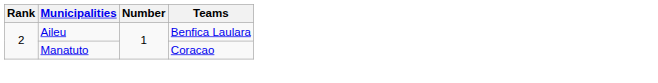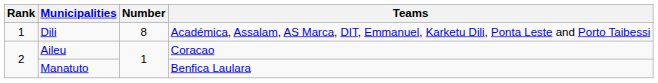+ row: 1 | Dili | 8 | Académica, Assalam, AS Marca, DIT, Emmanuel, Karketu Dili, Ponta Leste and Porto Taibessi
Aileu | Teams: Benfica Laulara -> Coracao
Manatuto | Teams: Coracao -> Benfica Laulara
